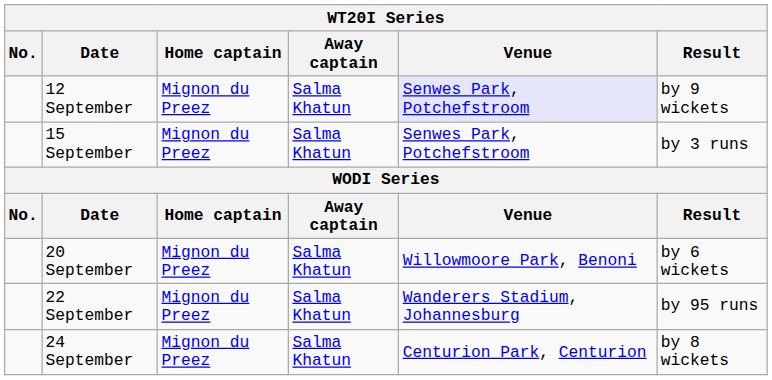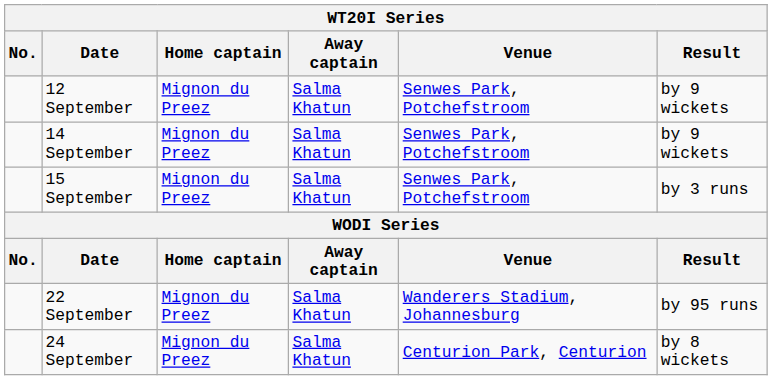12 September | Venue: lavender background -> no background
+ row: 14 September | Mignon du Preez | Salma Khatun | Senwes Park, Potchefstroom | by 9 wickets
- row: 20 September | Mignon du Preez | Salma Khatun | Willowmoore Park, Benoni | by 6 wickets
